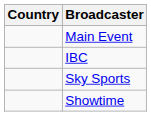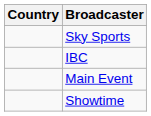rows swapped: Main Event <-> Sky Sports
